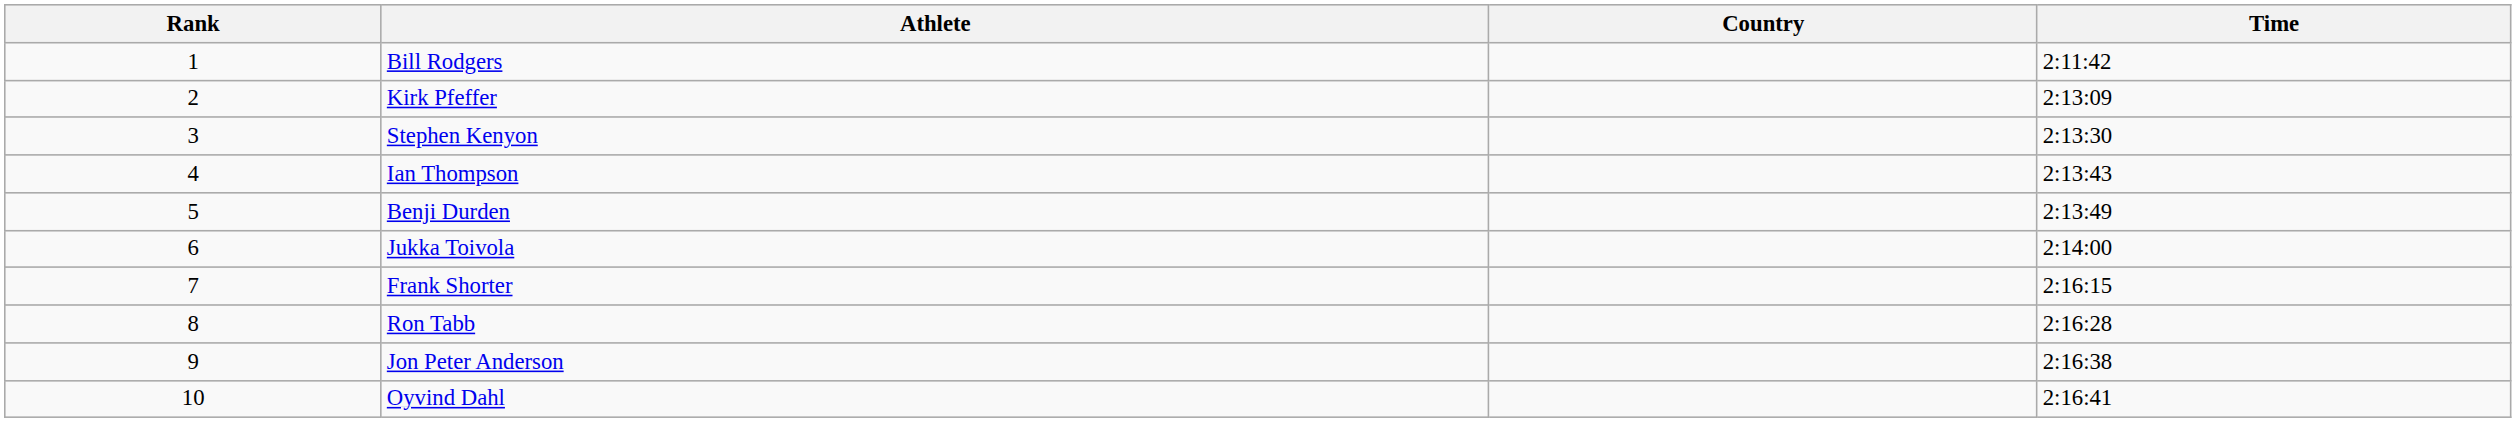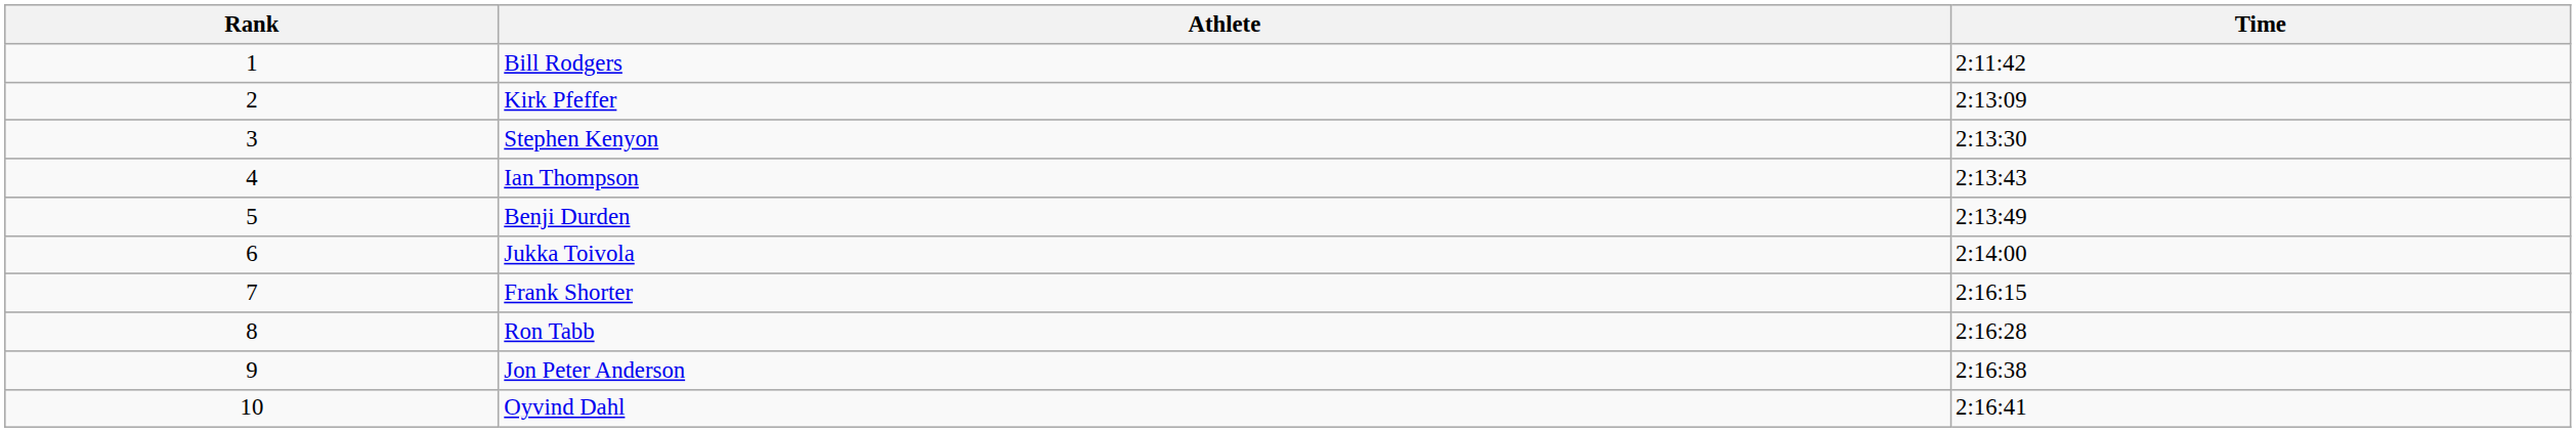- column: Country
